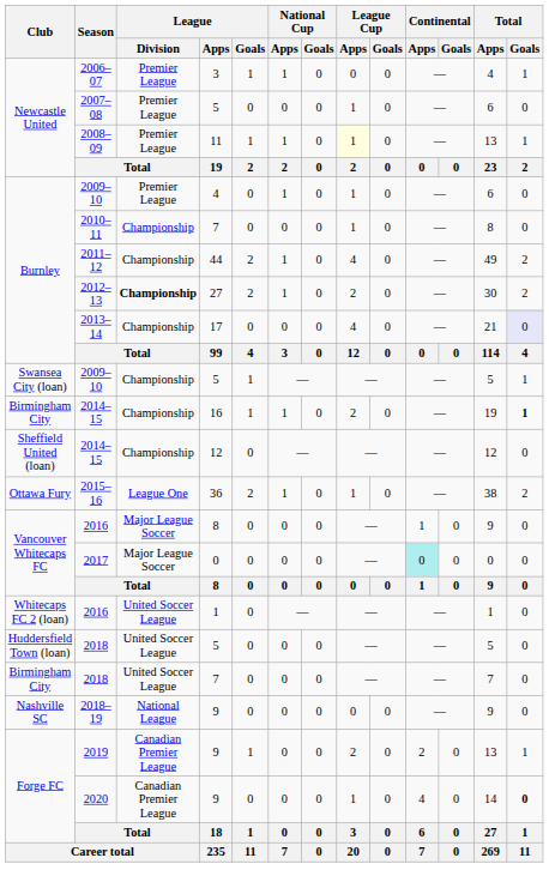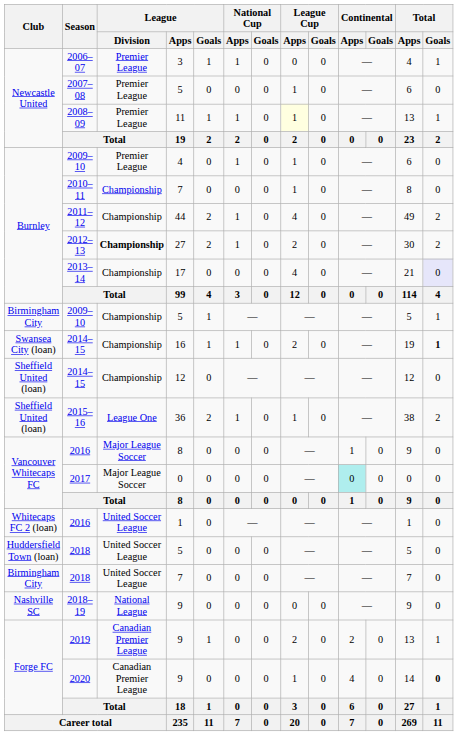2009–10 / 5 | Club: Swansea City (loan) -> Birmingham City
2014–15 / 16 | Club: Birmingham City -> Swansea City (loan)
2015–16 | Club: Ottawa Fury -> Sheffield United (loan)
